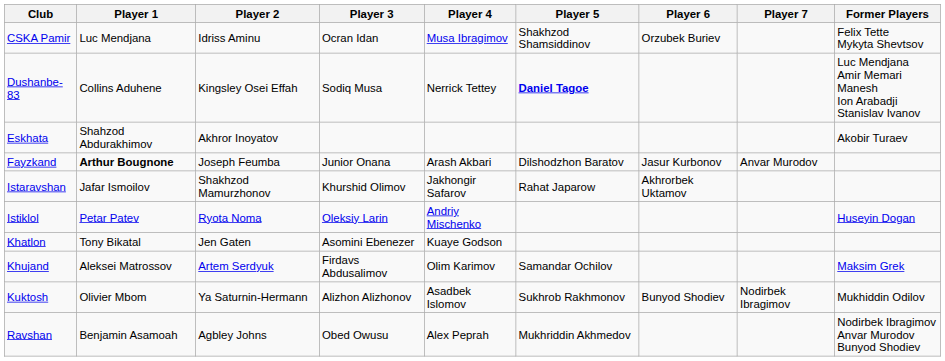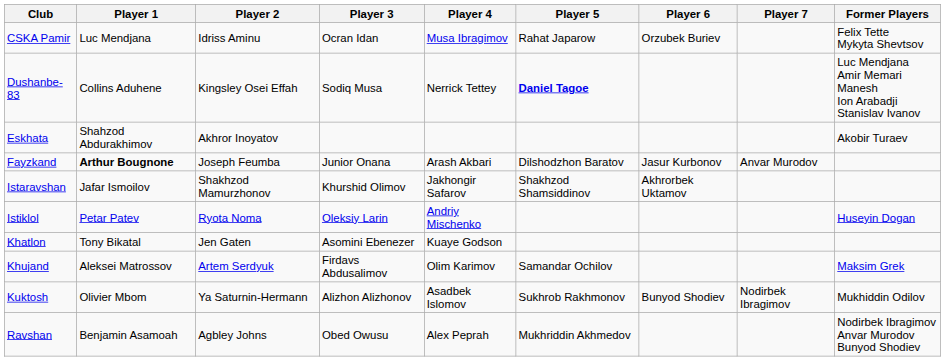CSKA Pamir | Player 5: Shakhzod Shamsiddinov -> Rahat Japarow
Istaravshan | Player 5: Rahat Japarow -> Shakhzod Shamsiddinov
